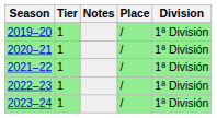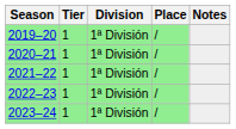columns swapped: Division <-> Notes
